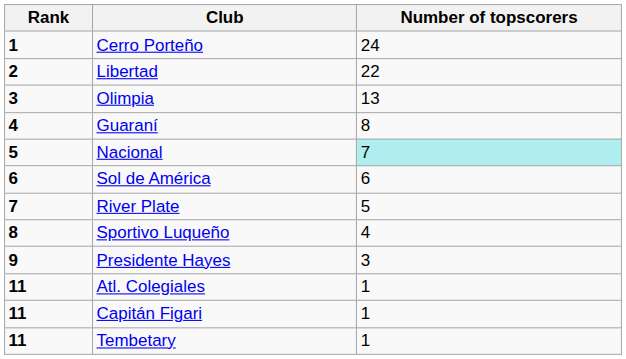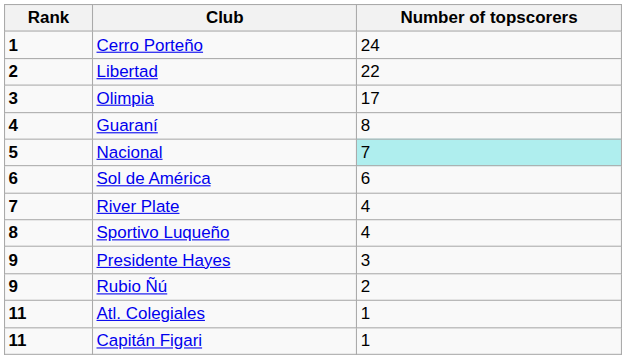Olimpia | Number of topscorers: 13 -> 17
River Plate | Number of topscorers: 5 -> 4
+ row: 9 | Rubio Ñú | 2
- row: 11 | Tembetary | 1
